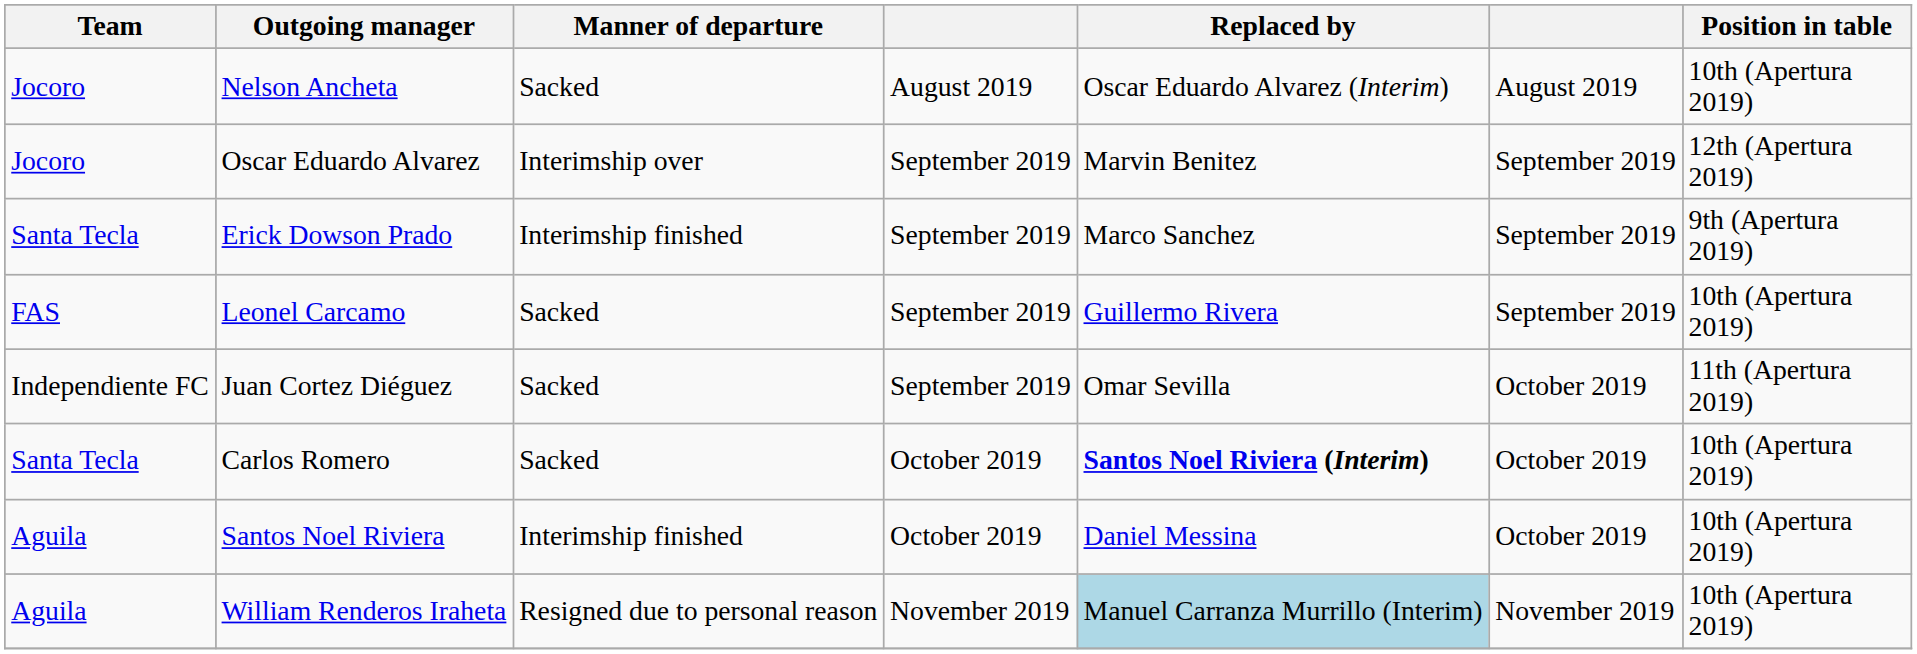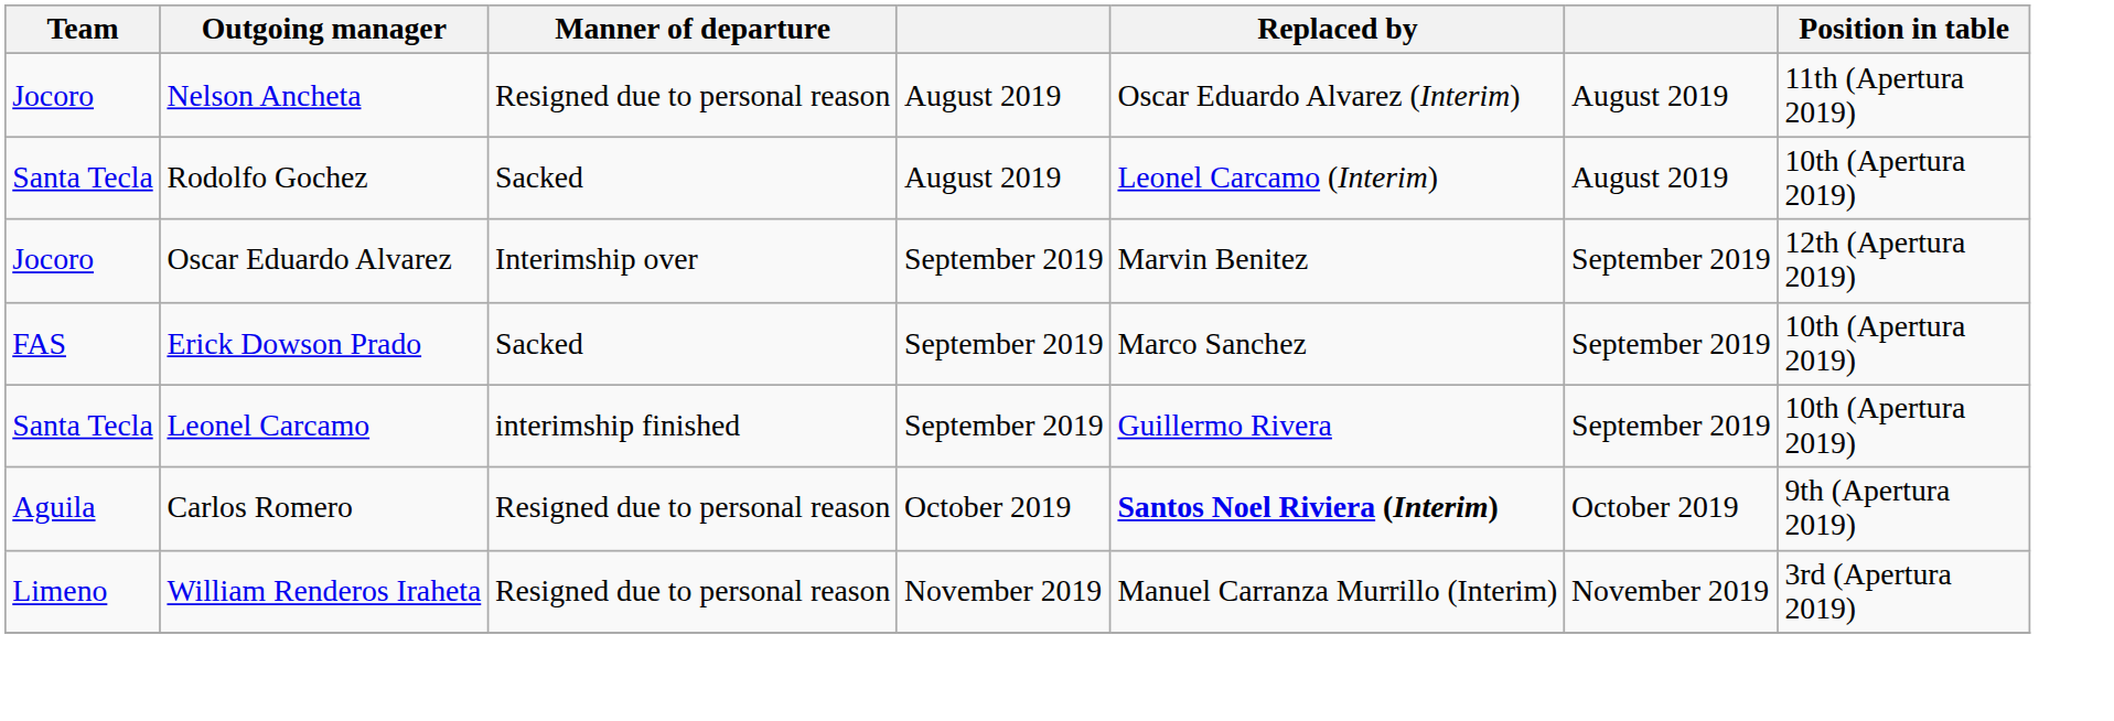Nelson Ancheta | Manner of departure: Sacked -> Resigned due to personal reason
Nelson Ancheta | Position in table: 10th (Apertura 2019) -> 11th (Apertura 2019)
+ row: Santa Tecla | Rodolfo Gochez | Sacked | August 2019 | Leonel Carcamo (Interim) | August 2019 | 10th (Apertura 2019)
Erick Dowson Prado | Team: Santa Tecla -> FAS
Erick Dowson Prado | Manner of departure: Interimship finished -> Sacked
Erick Dowson Prado | Position in table: 9th (Apertura 2019) -> 10th (Apertura 2019)
Leonel Carcamo | Team: FAS -> Santa Tecla
Leonel Carcamo | Manner of departure: Sacked -> interimship finished
- row: Independiente FC | Juan Cortez Diéguez | Sacked | September 2019 | Omar Sevilla | October 2019 | 11th (Apertura 2019)
Carlos Romero | Team: Santa Tecla -> Aguila
Carlos Romero | Manner of departure: Sacked -> Resigned due to personal reason
Carlos Romero | Position in table: 10th (Apertura 2019) -> 9th (Apertura 2019)
- row: Aguila | Santos Noel Riviera | Interimship finished | October 2019 | Daniel Messina | October 2019 | 10th (Apertura 2019)
William Renderos Iraheta | Team: Aguila -> Limeno
William Renderos Iraheta | Replaced by: lightblue background -> no background
William Renderos Iraheta | Position in table: 10th (Apertura 2019) -> 3rd (Apertura 2019)
